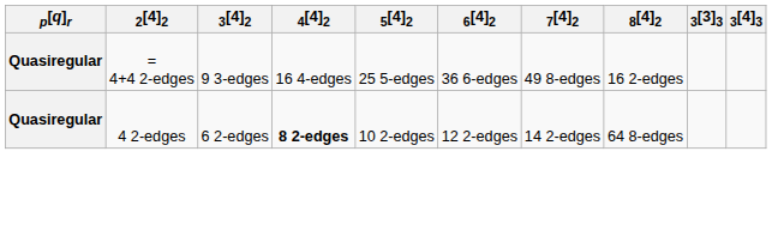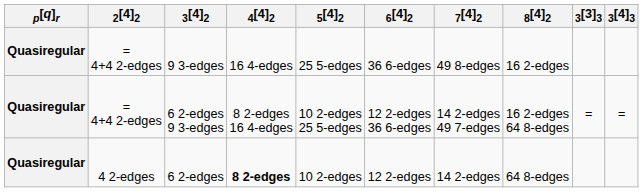+ row: Quasiregular | = 4+4 2-edges | 6 2-edges 9 3-edges | 8 2-edges 16 4-edges | 10 2-edges 25 5-edges | 12 2-edges 36 6-edges | 14 2-edges 49 7-edges | 16 2-edges 64 8-edges | = | =
